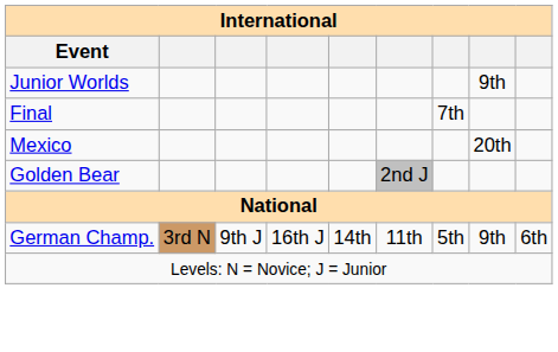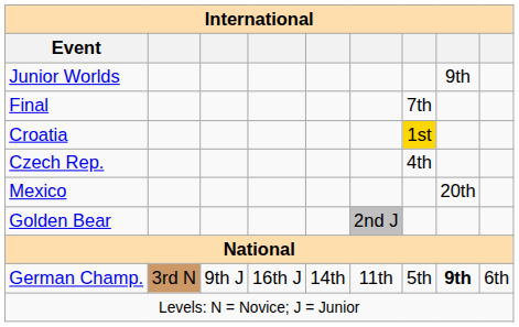+ row: Croatia | 1st
+ row: Czech Rep. | 4th
German Champ. | column 8: normal -> bold
